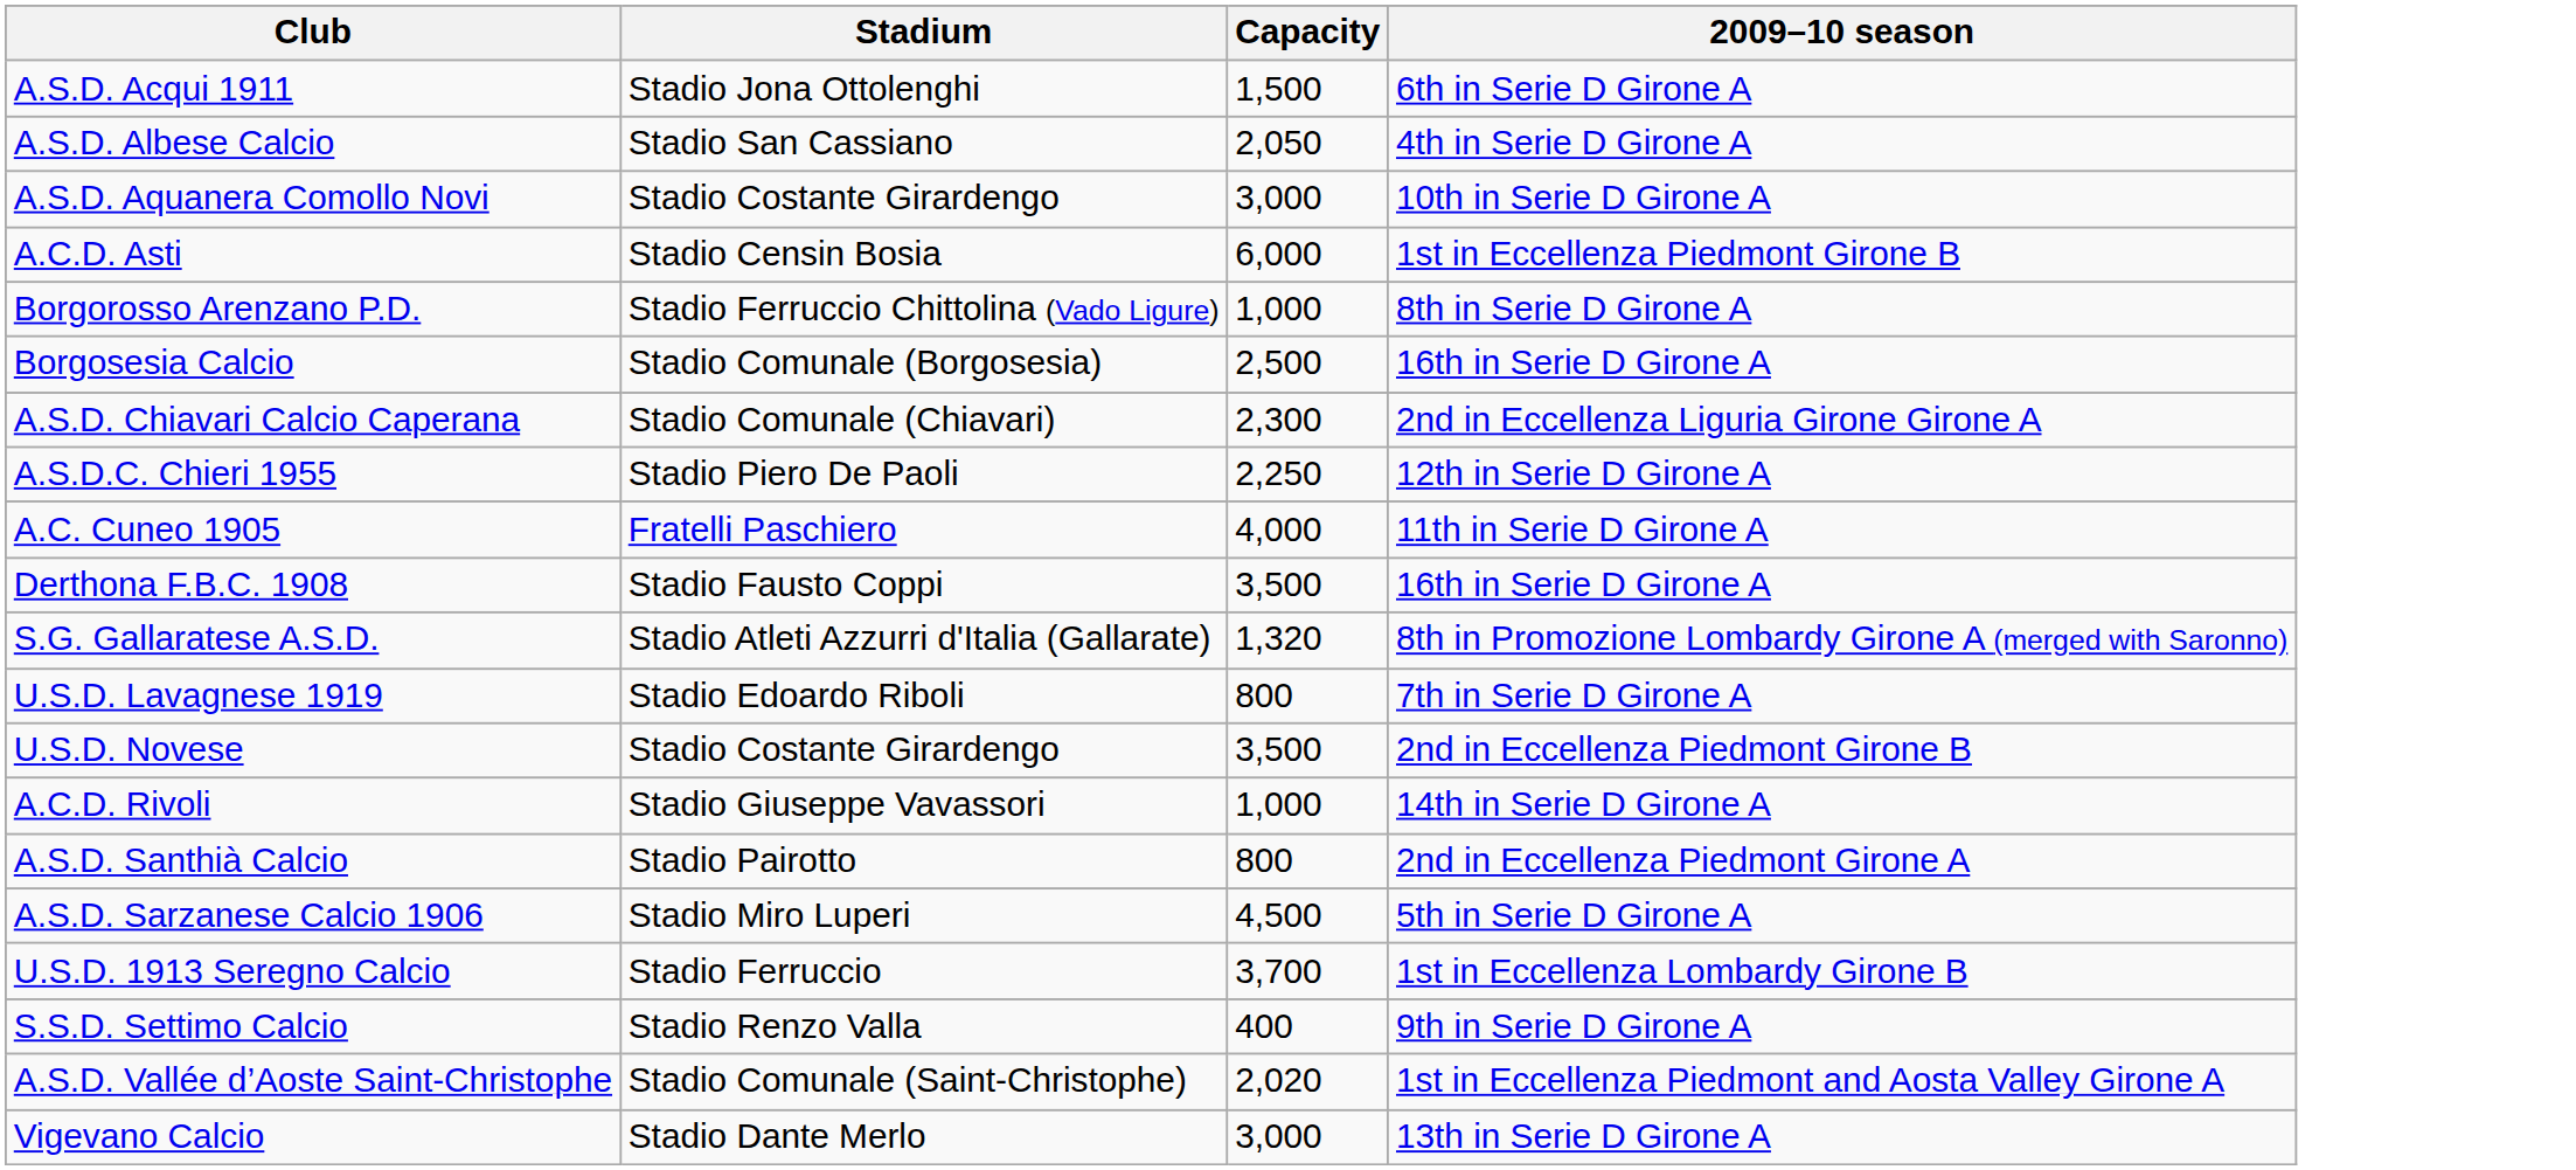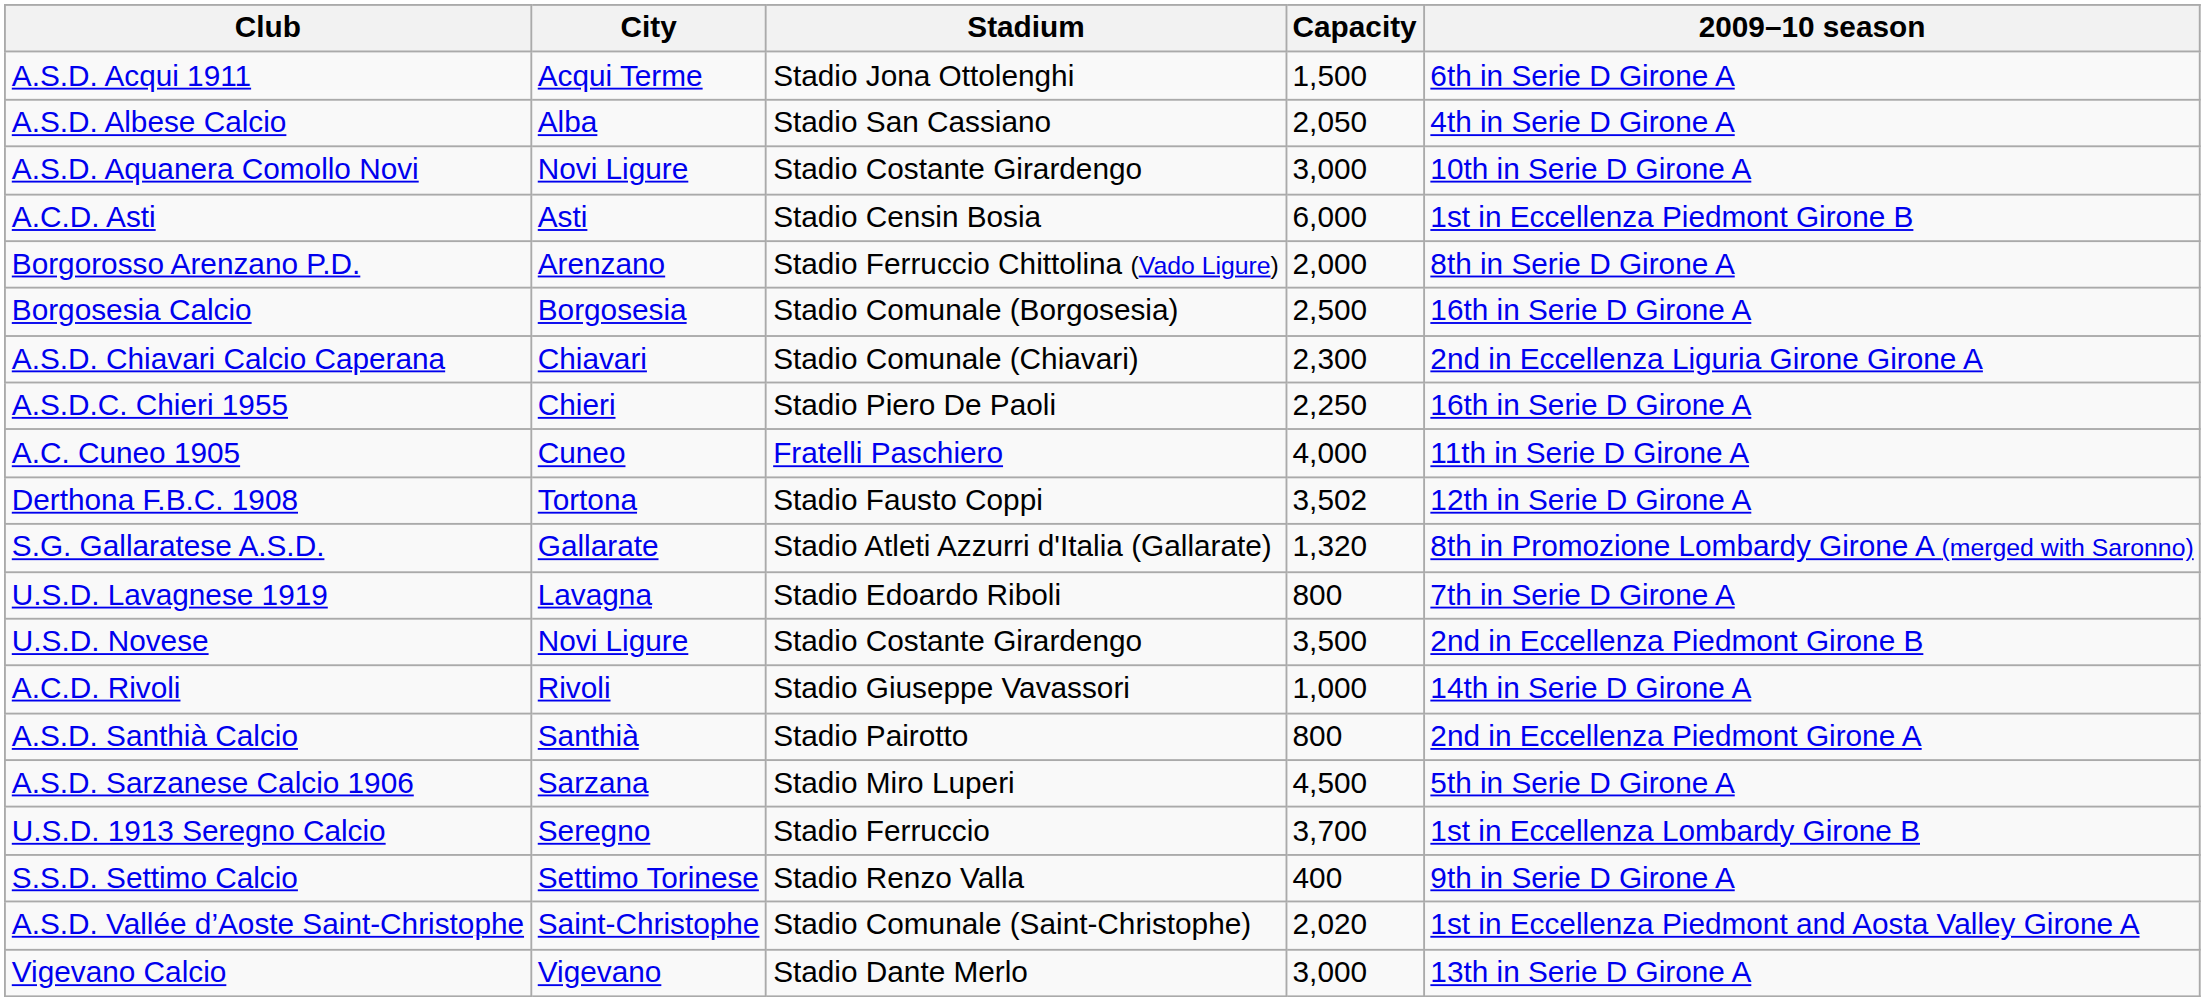+ column: City | Acqui Terme | Alba | Novi Ligure | Asti | Arenzano | Borgosesia | Chiavari | Chieri | Cuneo | Tortona | Gallarate | Lavagna | Novi Ligure | Rivoli | Santhià | Sarzana | Seregno | Settimo Torinese | Saint-Christophe | Vigevano
Borgorosso Arenzano P.D. | Capacity: 1,000 -> 2,000
A.S.D.C. Chieri 1955 | 2009–10 season: 12th in Serie D Girone A -> 16th in Serie D Girone A
Derthona F.B.C. 1908 | Capacity: 3,500 -> 3,502
Derthona F.B.C. 1908 | 2009–10 season: 16th in Serie D Girone A -> 12th in Serie D Girone A
